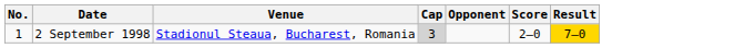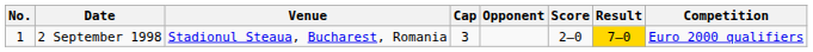+ column: Competition | Euro 2000 qualifiers
2 September 1998 | Cap: lightgrey background -> no background
